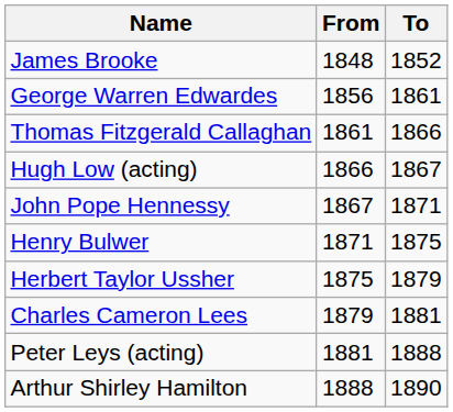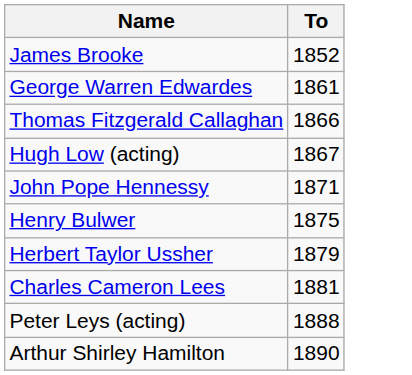- column: From | 1848 | 1856 | 1861 | 1866 | 1867 | 1871 | 1875 | 1879 | 1881 | 1888
